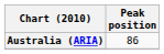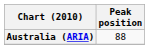Australia (ARIA) | Peak position: 86 -> 88
